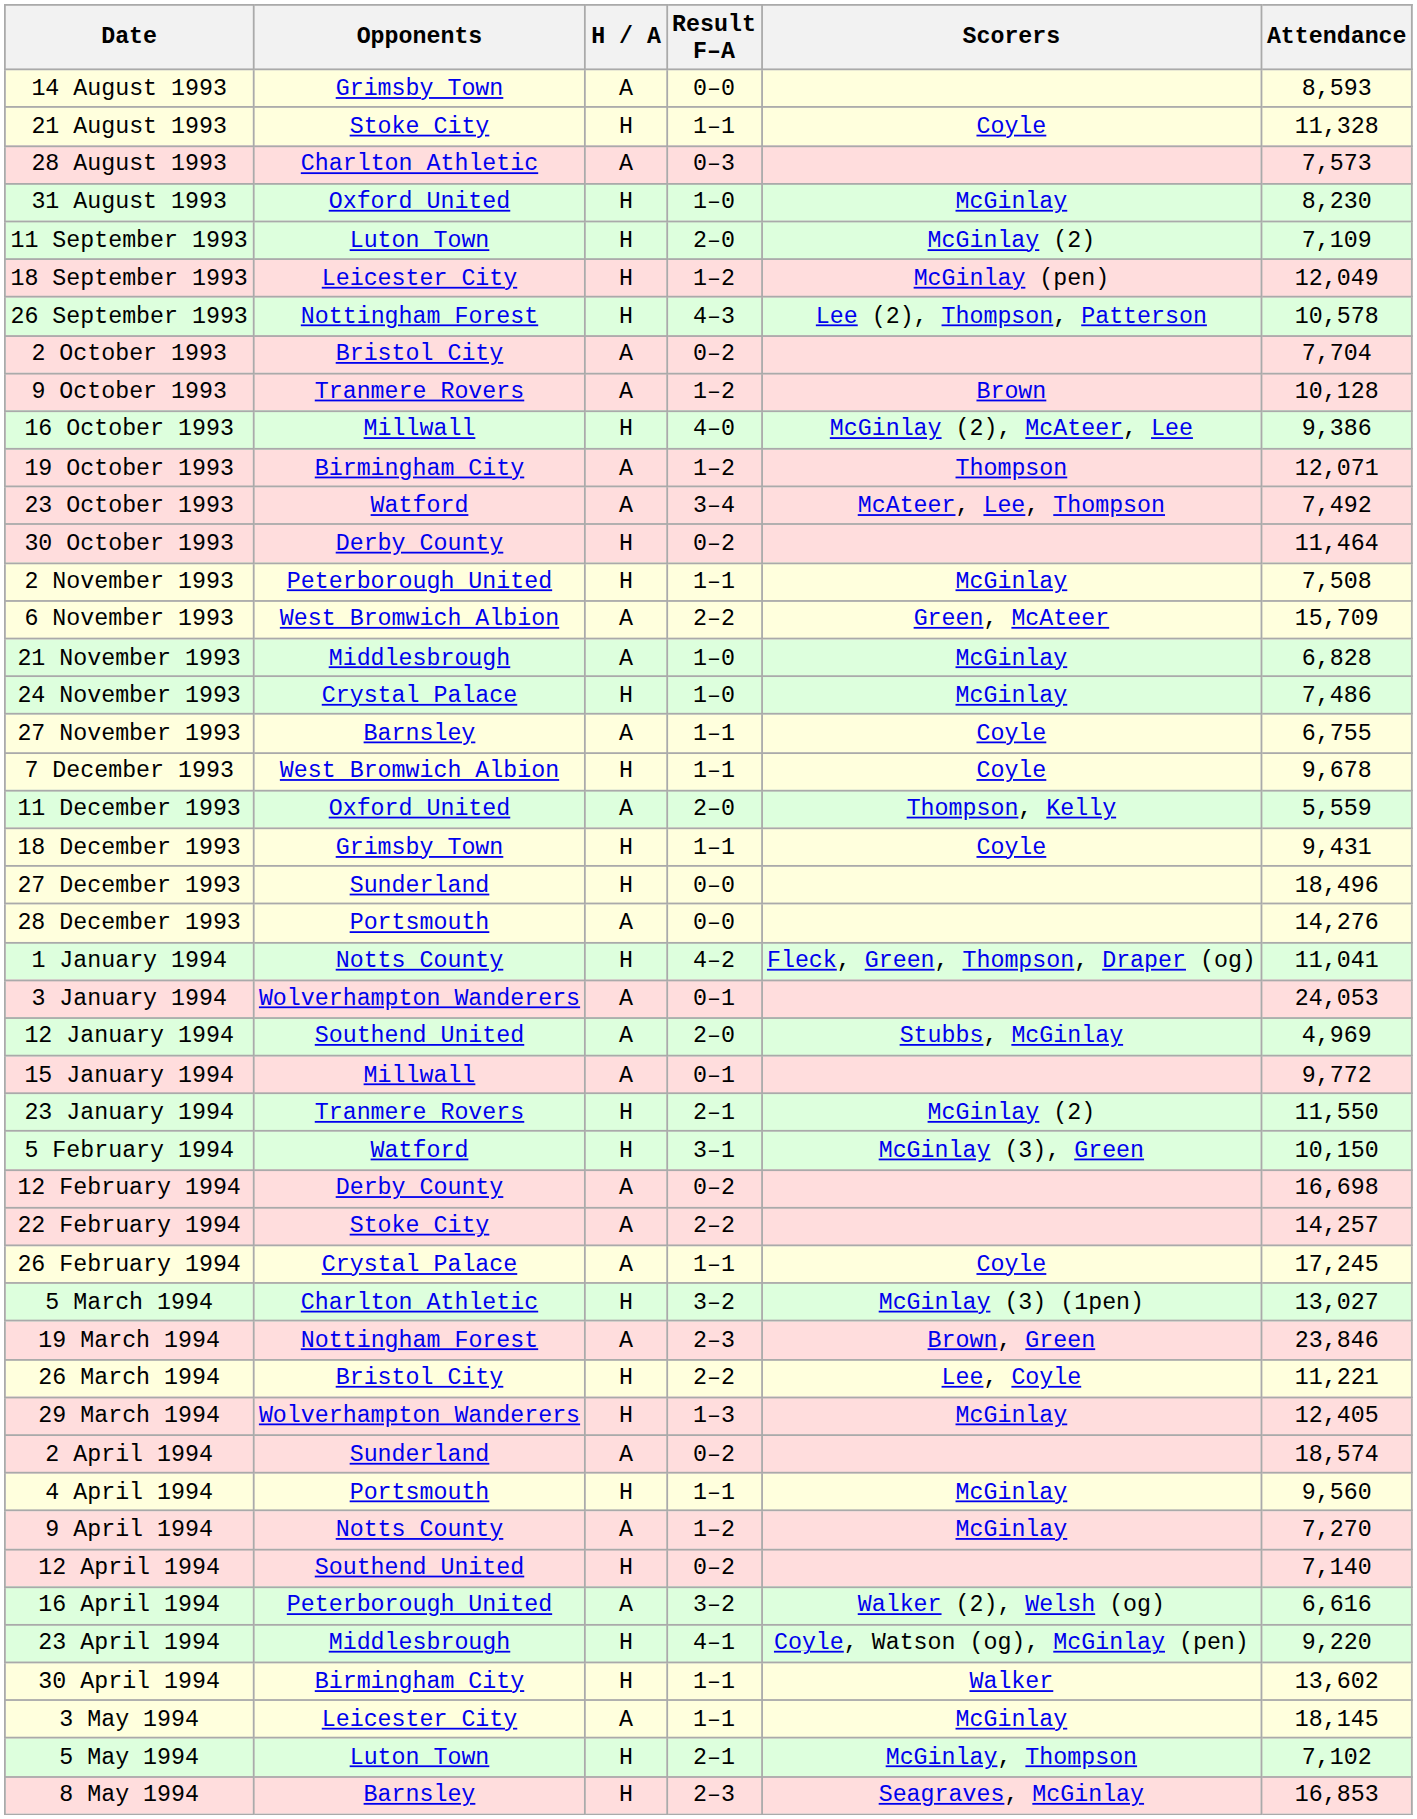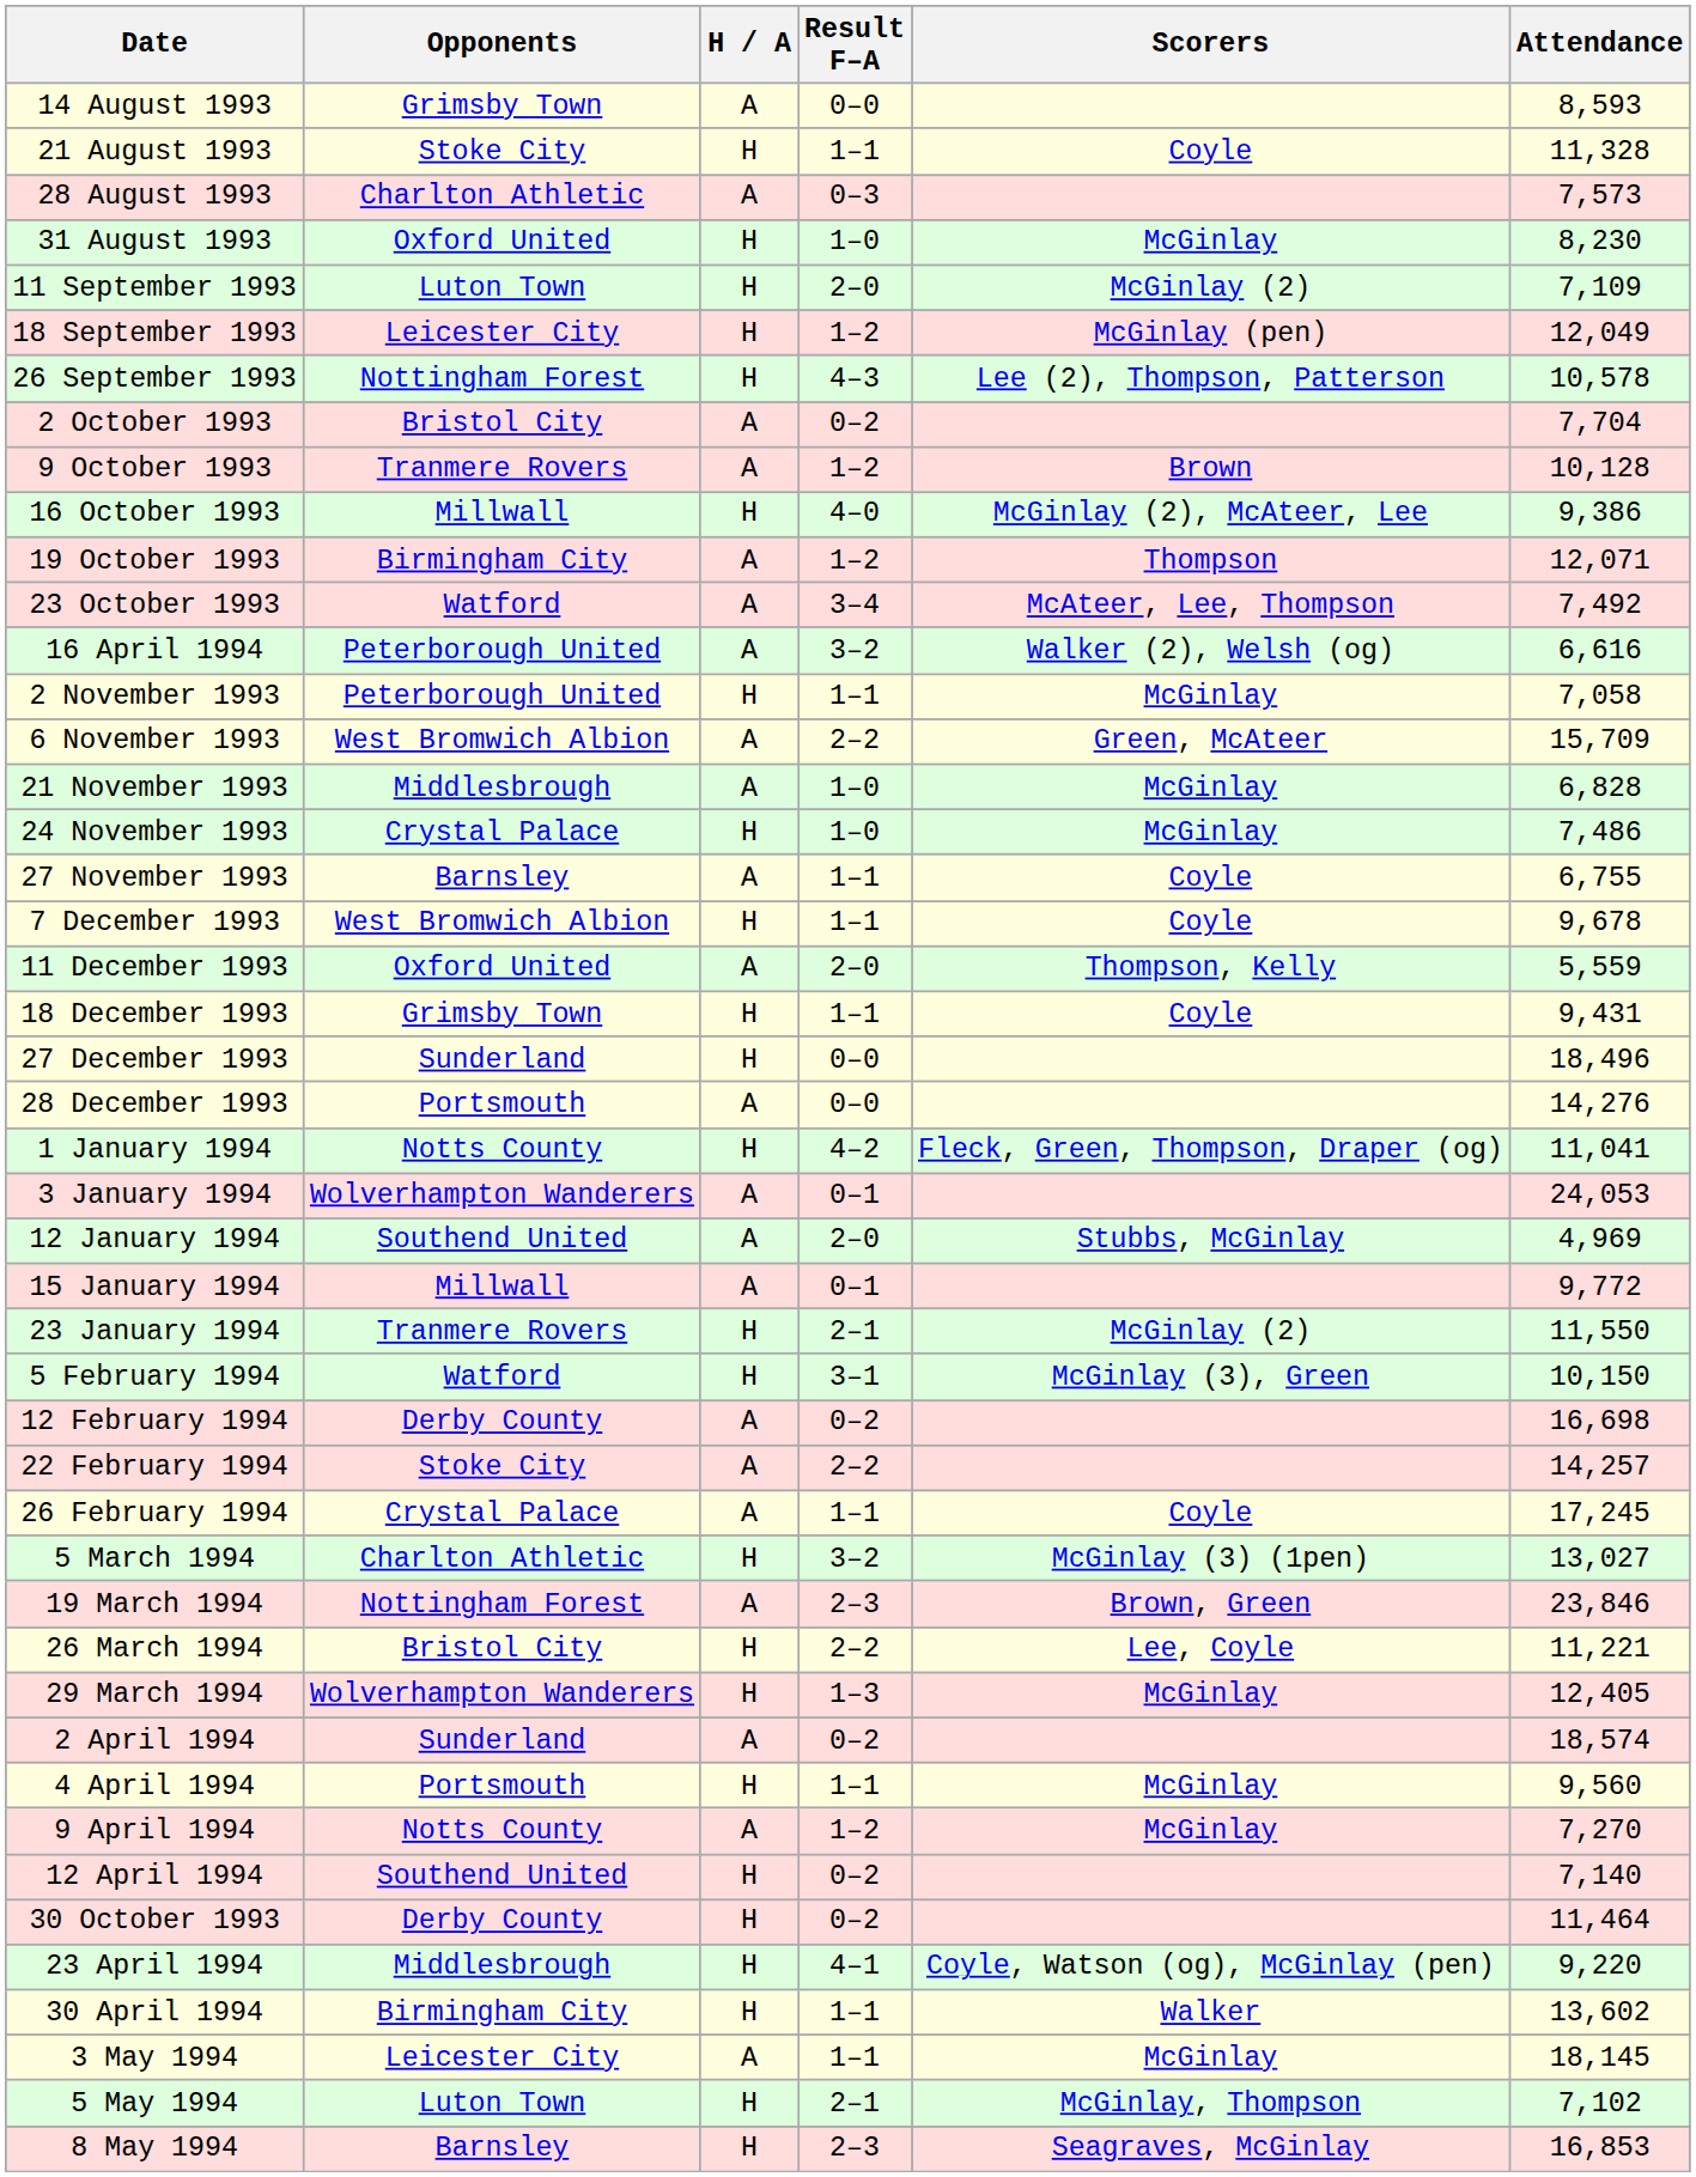rows swapped: 30 October 1993 <-> 16 April 1994
2 November 1993 | Attendance: 7,508 -> 7,058
